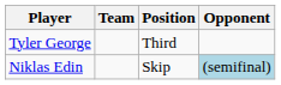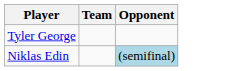- column: Position | Third | Skip
